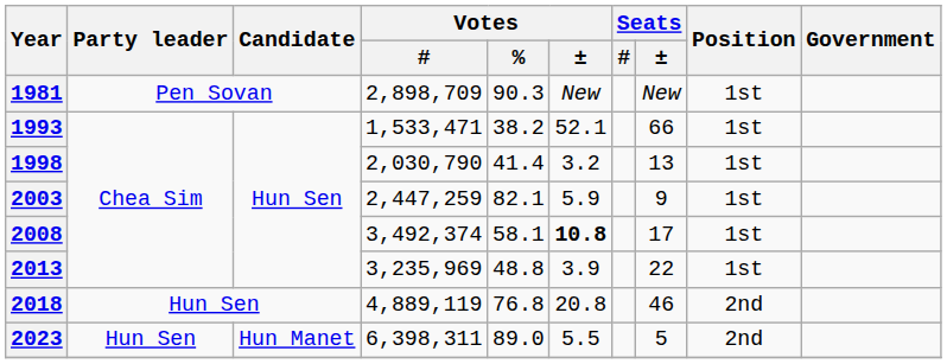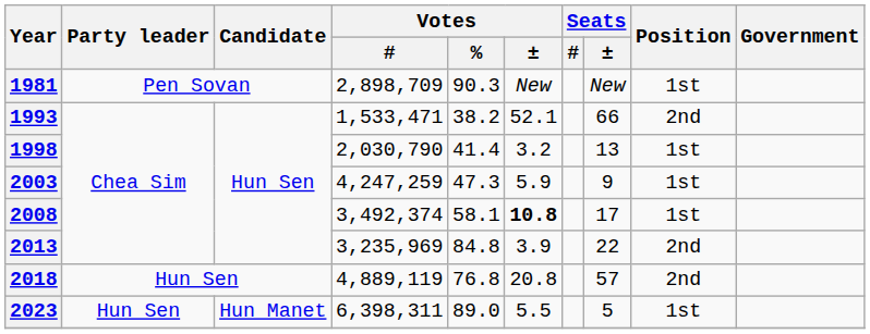1993 | Position: 1st -> 2nd
2003 | Votes / #: 2,447,259 -> 4,247,259
2003 | Votes / %: 82.1 -> 47.3
2013 | Votes / %: 48.8 -> 84.8
2013 | Position: 1st -> 2nd
2018 | Seats / ±: 46 -> 57
2023 | Position: 2nd -> 1st
